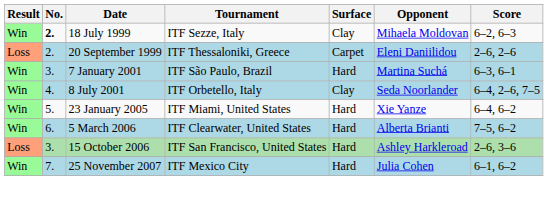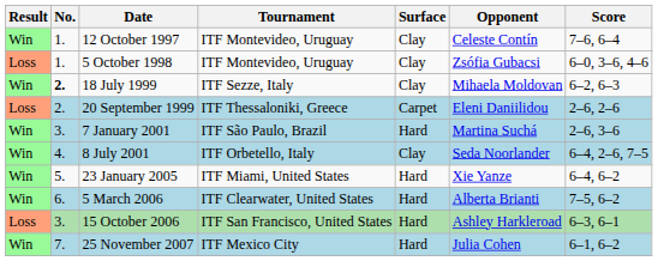+ row: Win | 1. | 12 October 1997 | ITF Montevideo, Uruguay | Clay | Celeste Contín | 7–6, 6–4
+ row: Loss | 1. | 5 October 1998 | ITF Montevideo, Uruguay | Clay | Zsófia Gubacsi | 6–0, 3–6, 4–6
7 January 2001 | Score: 6–3, 6–1 -> 2–6, 3–6
15 October 2006 | Score: 2–6, 3–6 -> 6–3, 6–1
